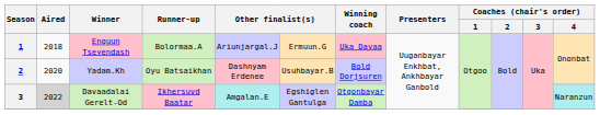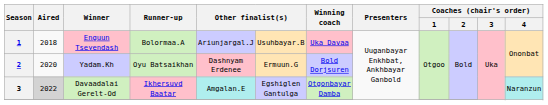Enguun Tseyendash | column 6: Ermuun.G -> Usuhbayar.B
Yadam.Kh | column 6: Usuhbayar.B -> Ermuun.G
